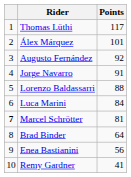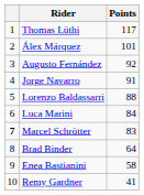Marcel Schrötter | Points: 81 -> 83
Enea Bastianini | Points: 56 -> 58
